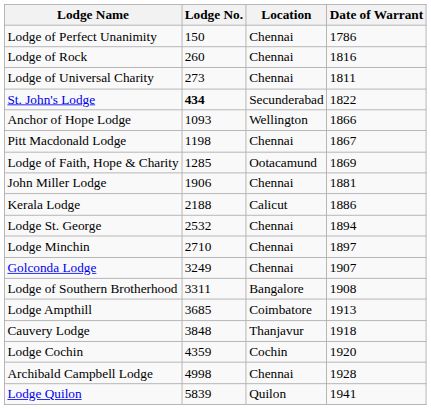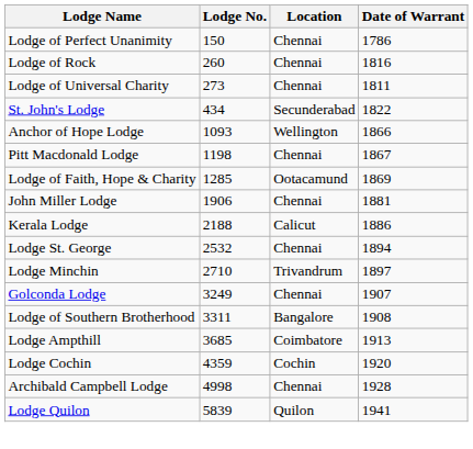St. John's Lodge | Lodge No.: bold -> normal
Lodge Minchin | Location: Chennai -> Trivandrum
- row: Cauvery Lodge | 3848 | Thanjavur | 1918
